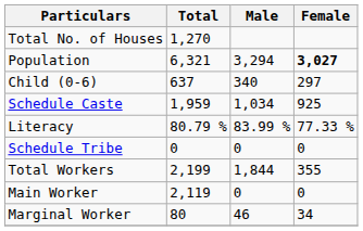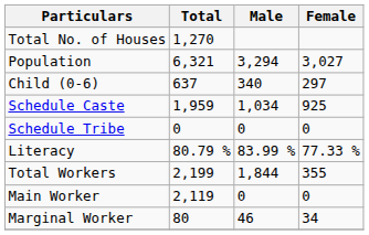Population | Female: bold -> normal
rows swapped: Schedule Tribe <-> Literacy
